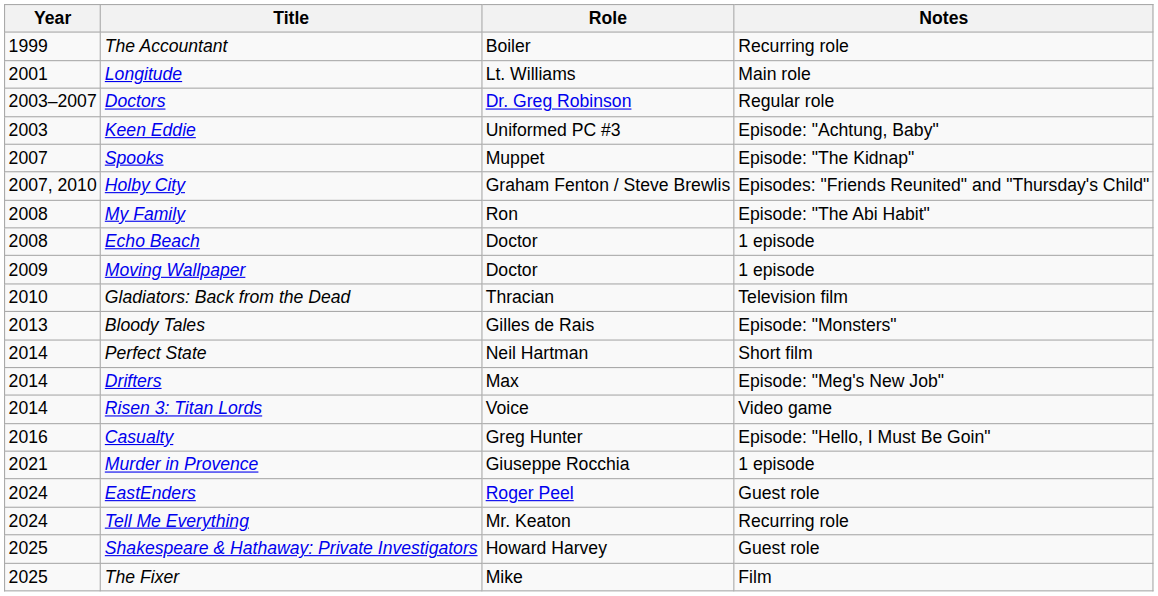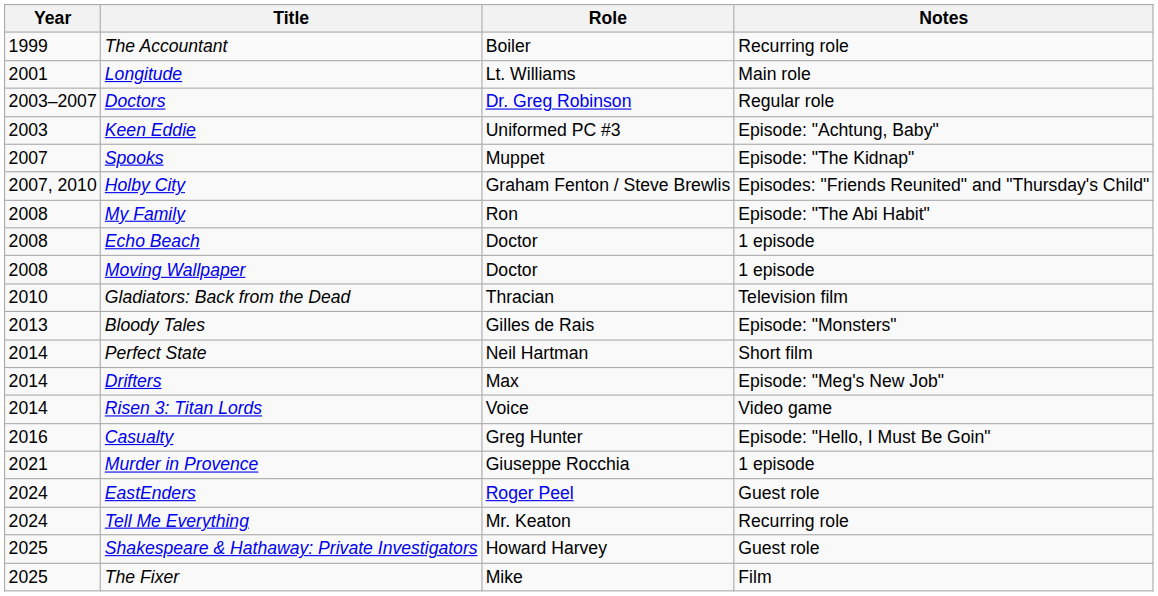Moving Wallpaper | Year: 2009 -> 2008
